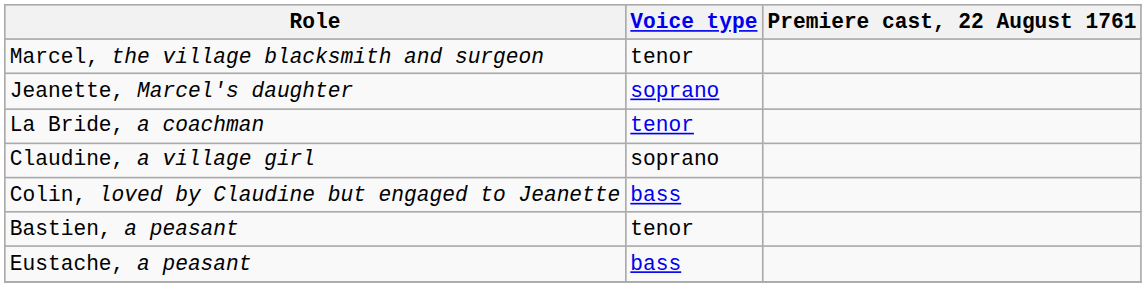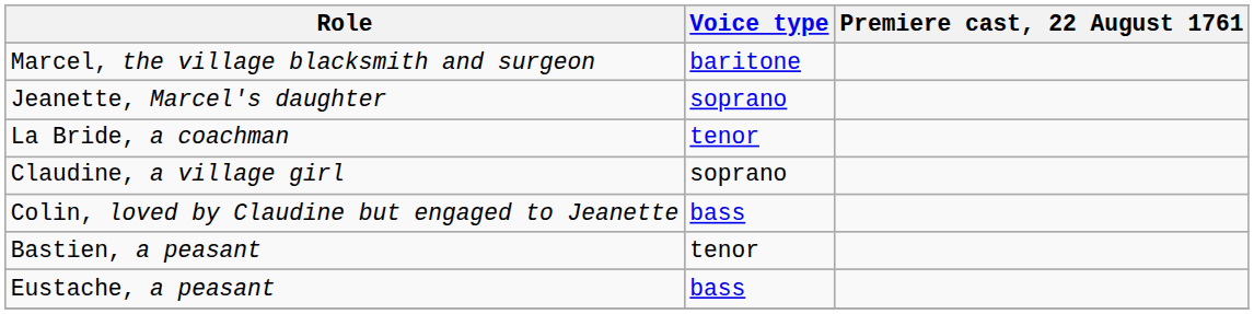Marcel, the village blacksmith and surgeon | Voice type: tenor -> baritone
